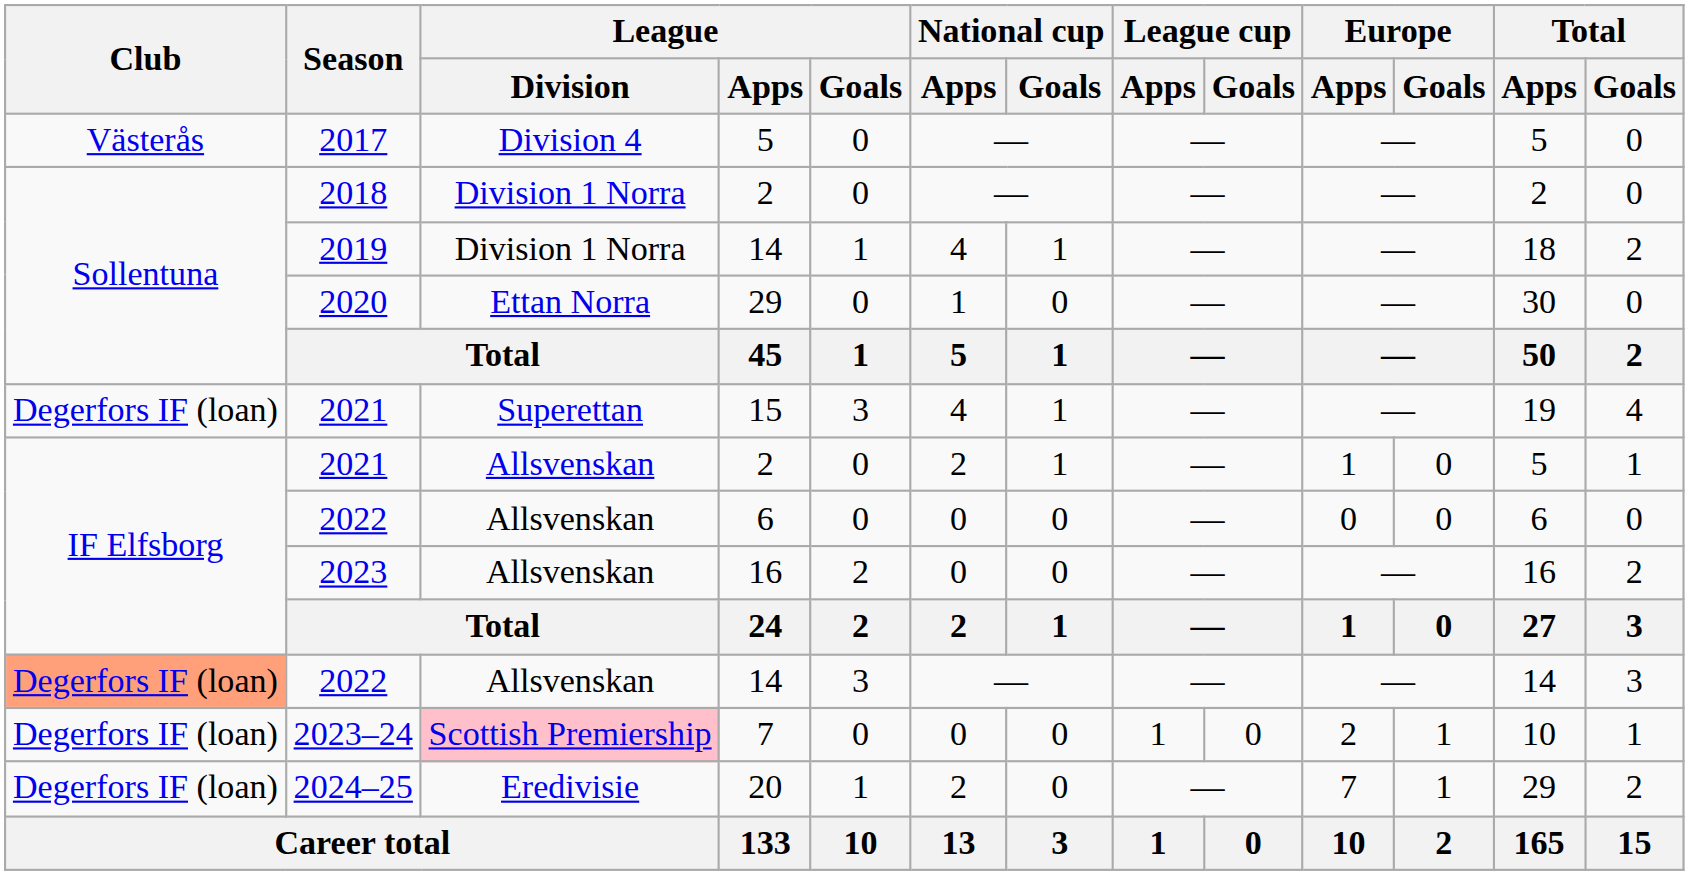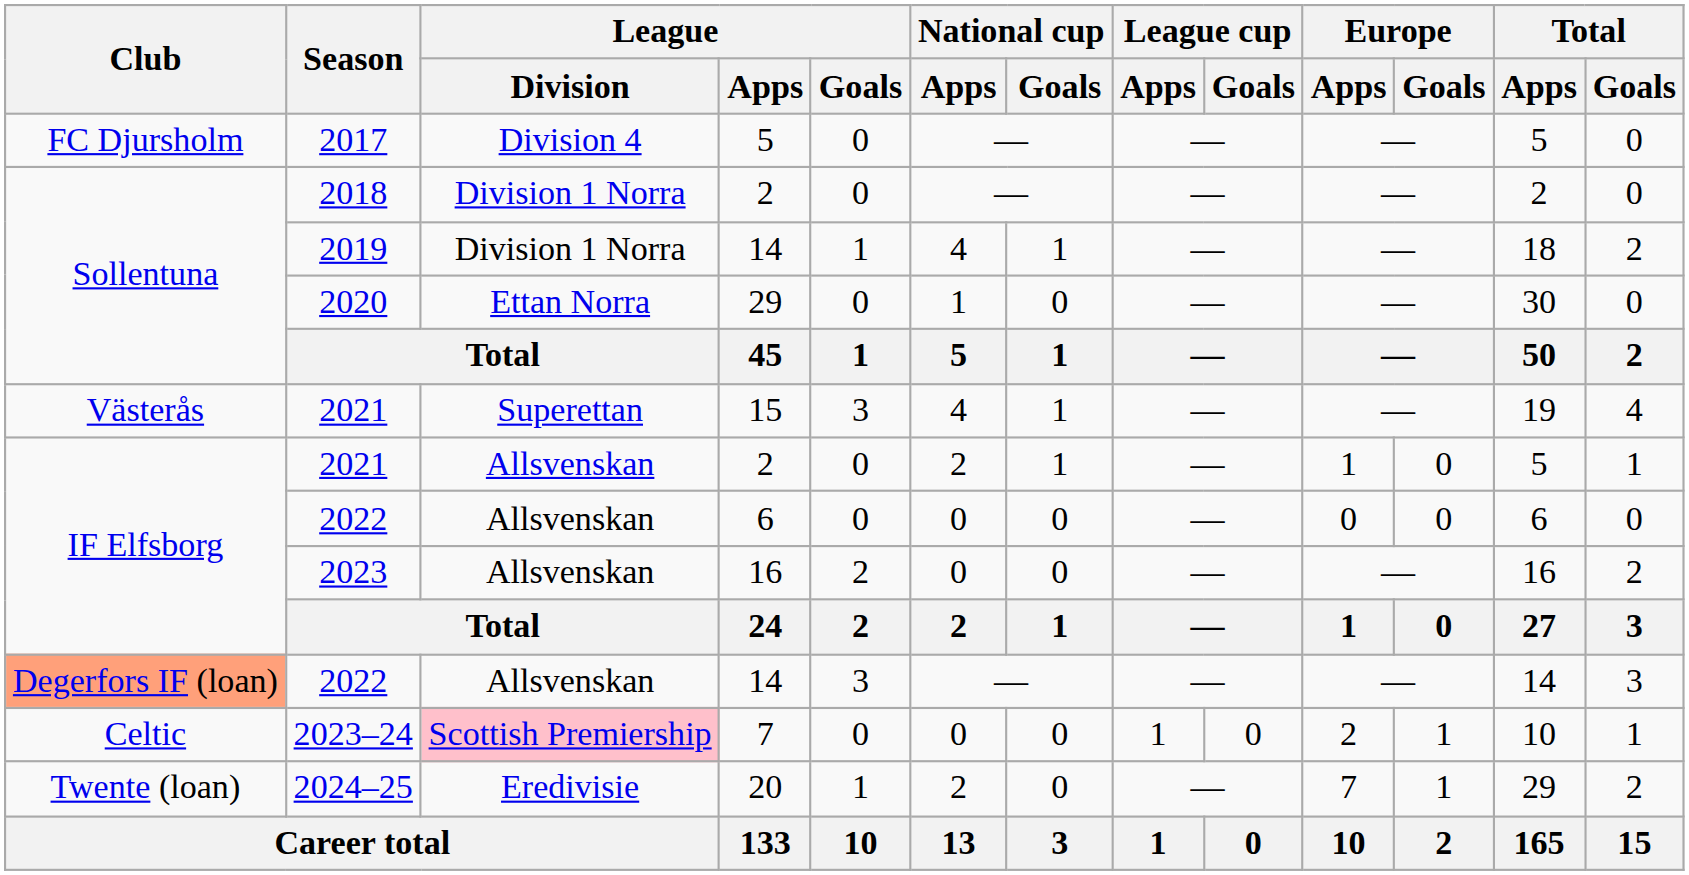2017 | Club: Västerås -> FC Djursholm
2021 / 15 | Club: Degerfors IF (loan) -> Västerås
2023–24 | Club: Degerfors IF (loan) -> Celtic
2024–25 | Club: Degerfors IF (loan) -> Twente (loan)
